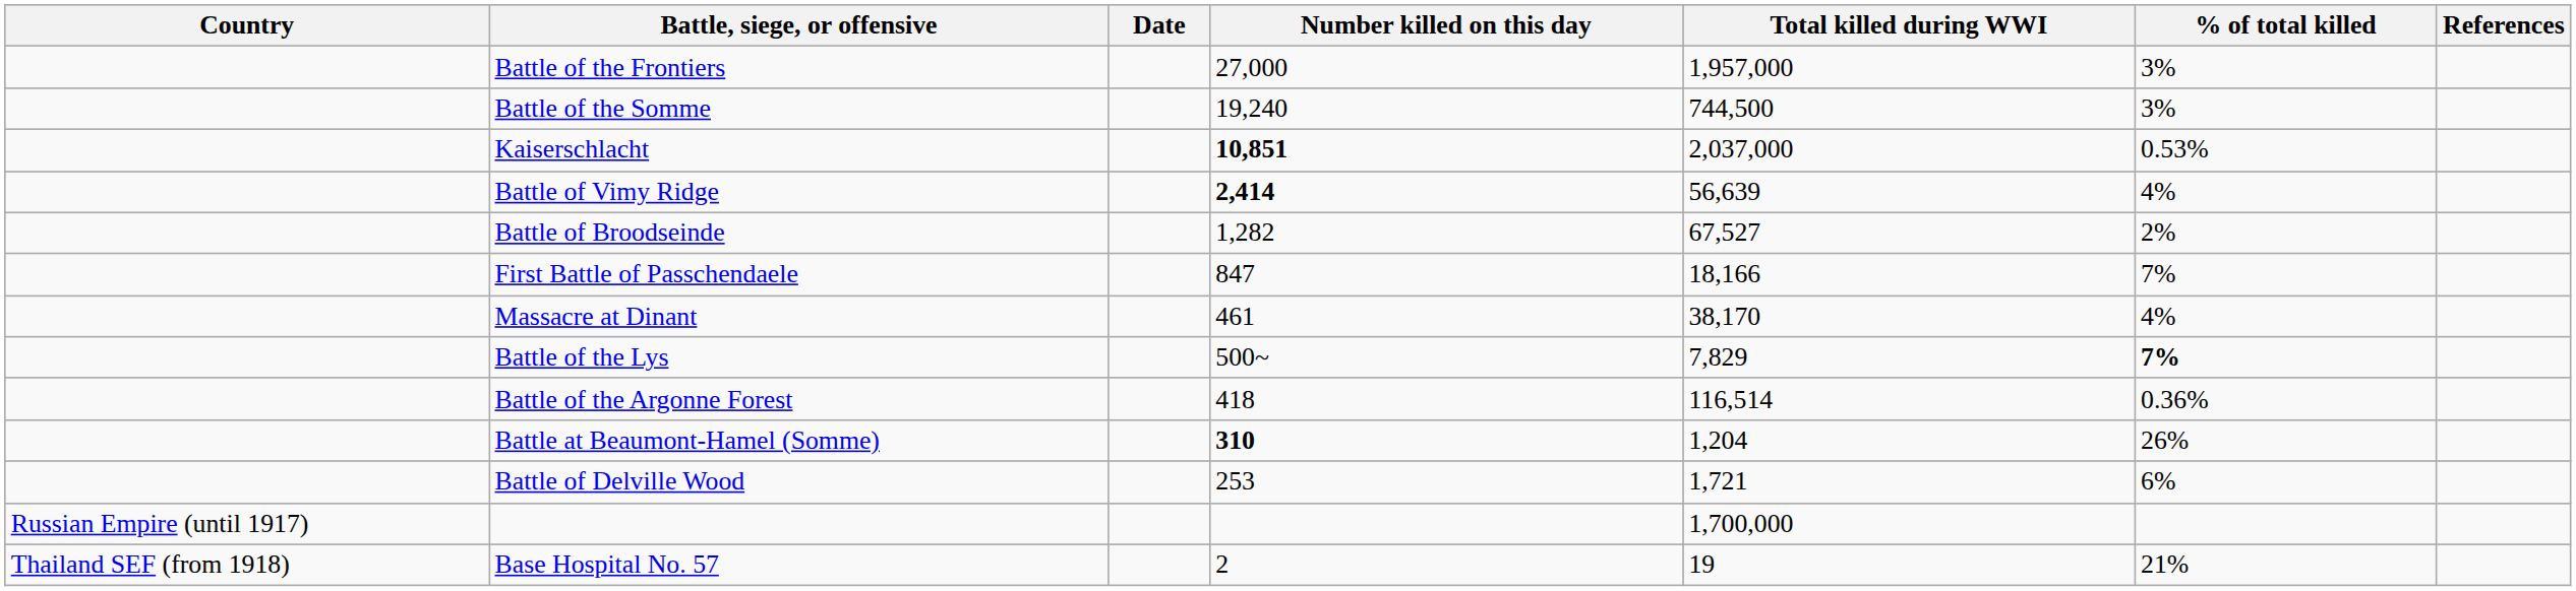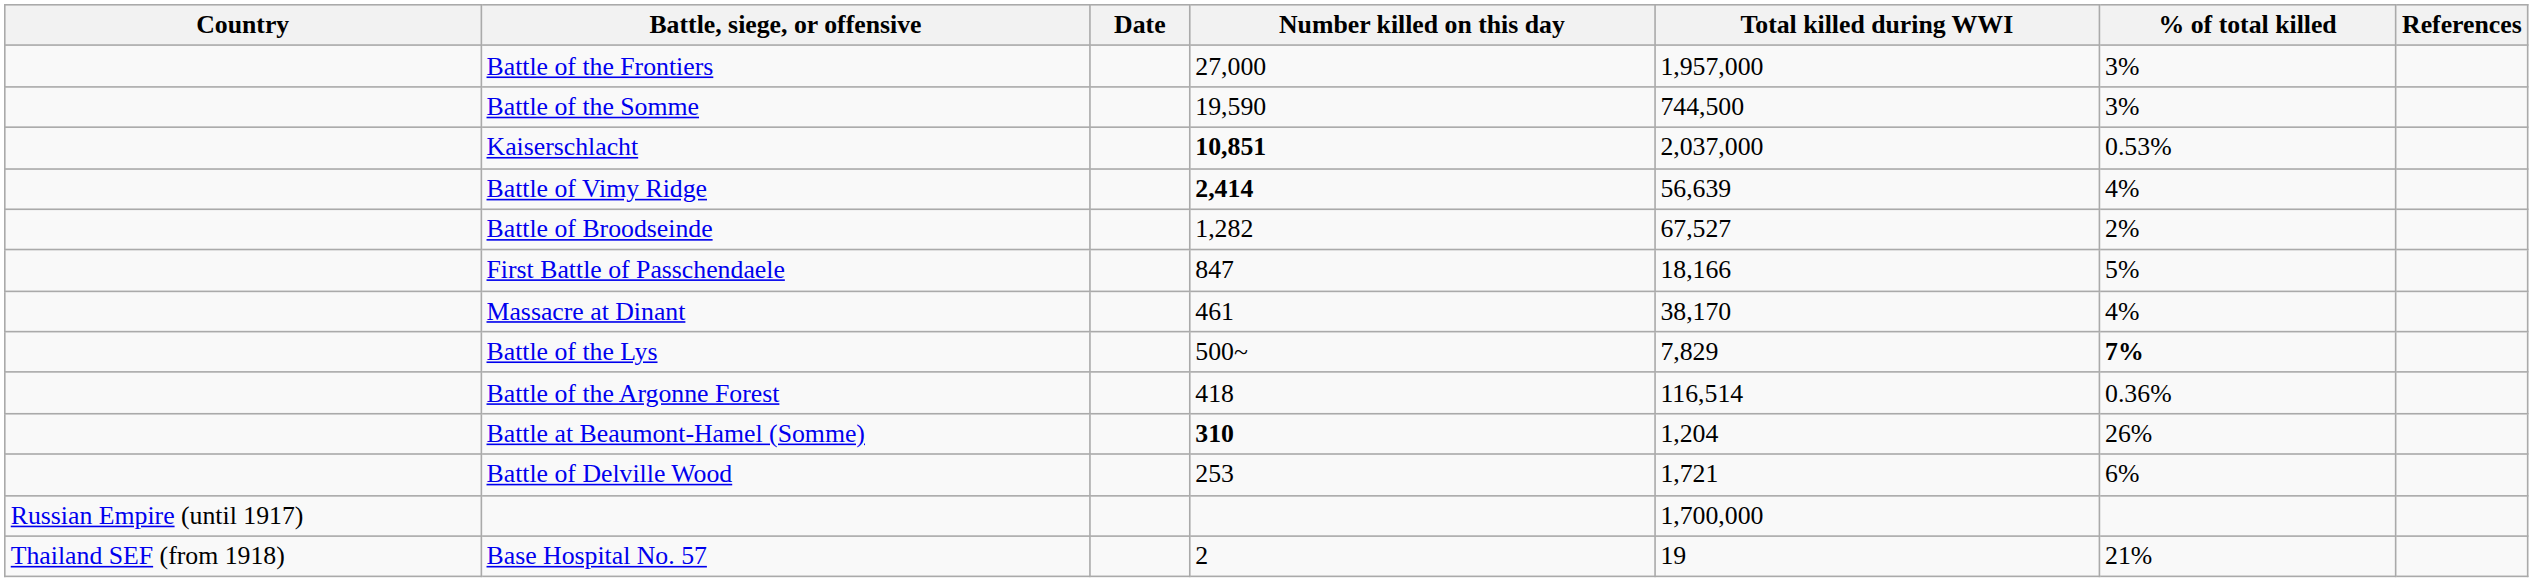Battle of the Somme | Number killed on this day: 19,240 -> 19,590
First Battle of Passchendaele | % of total killed: 7% -> 5%
